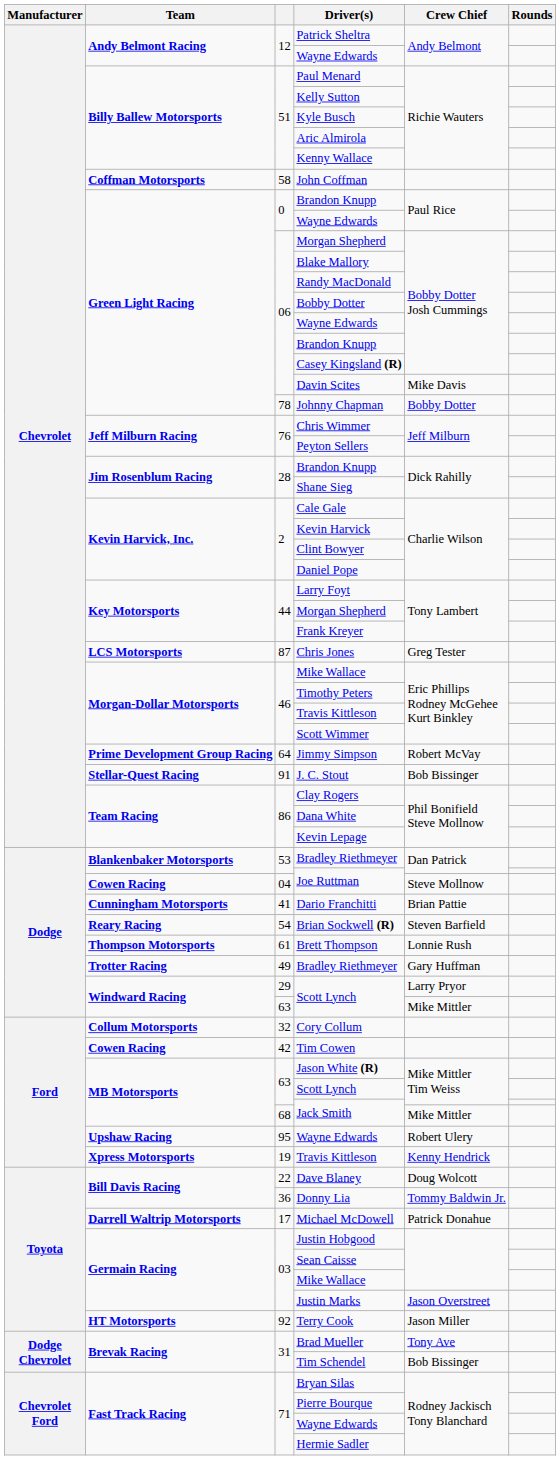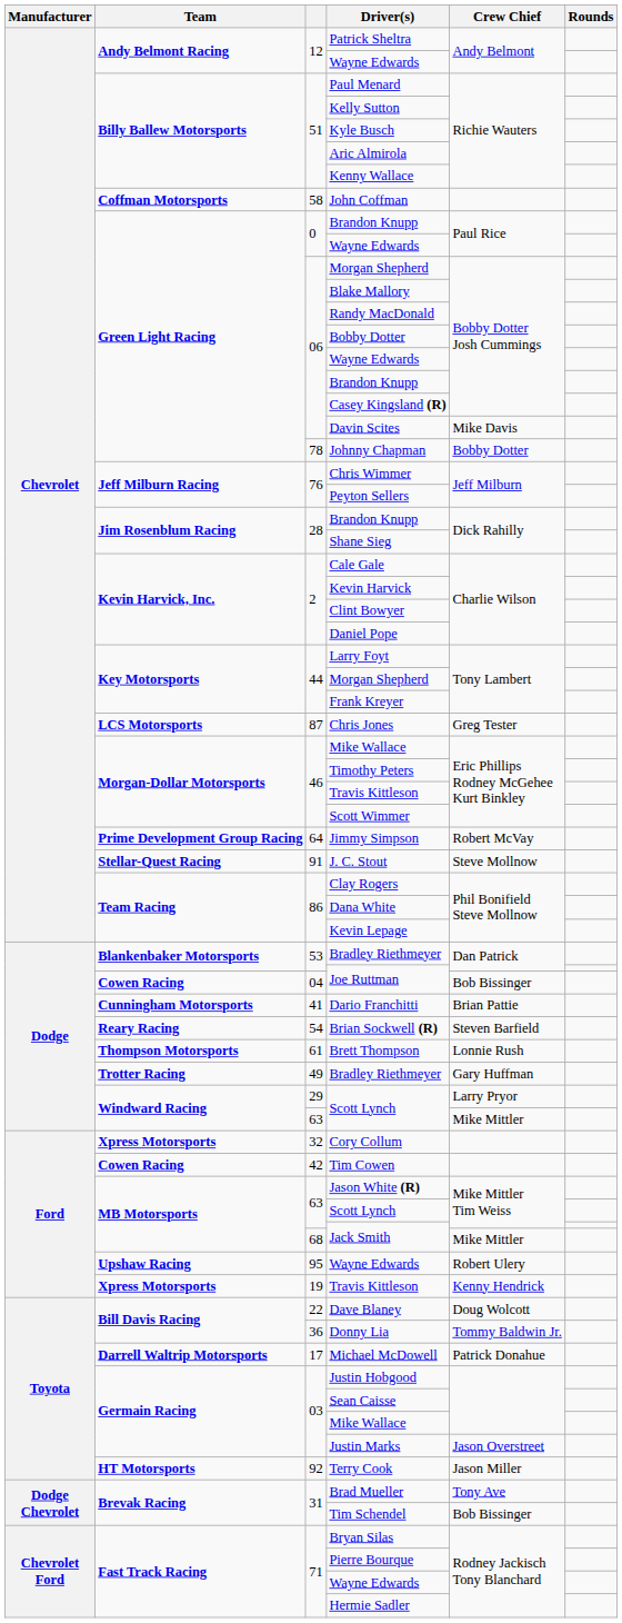J. C. Stout | Crew Chief: Bob Bissinger -> Steve Mollnow
04 / Joe Ruttman | Crew Chief: Steve Mollnow -> Bob Bissinger
Cory Collum | Team: Collum Motorsports -> Xpress Motorsports
